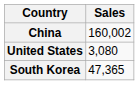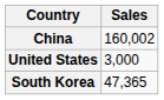United States | Sales: 3,080 -> 3,000
